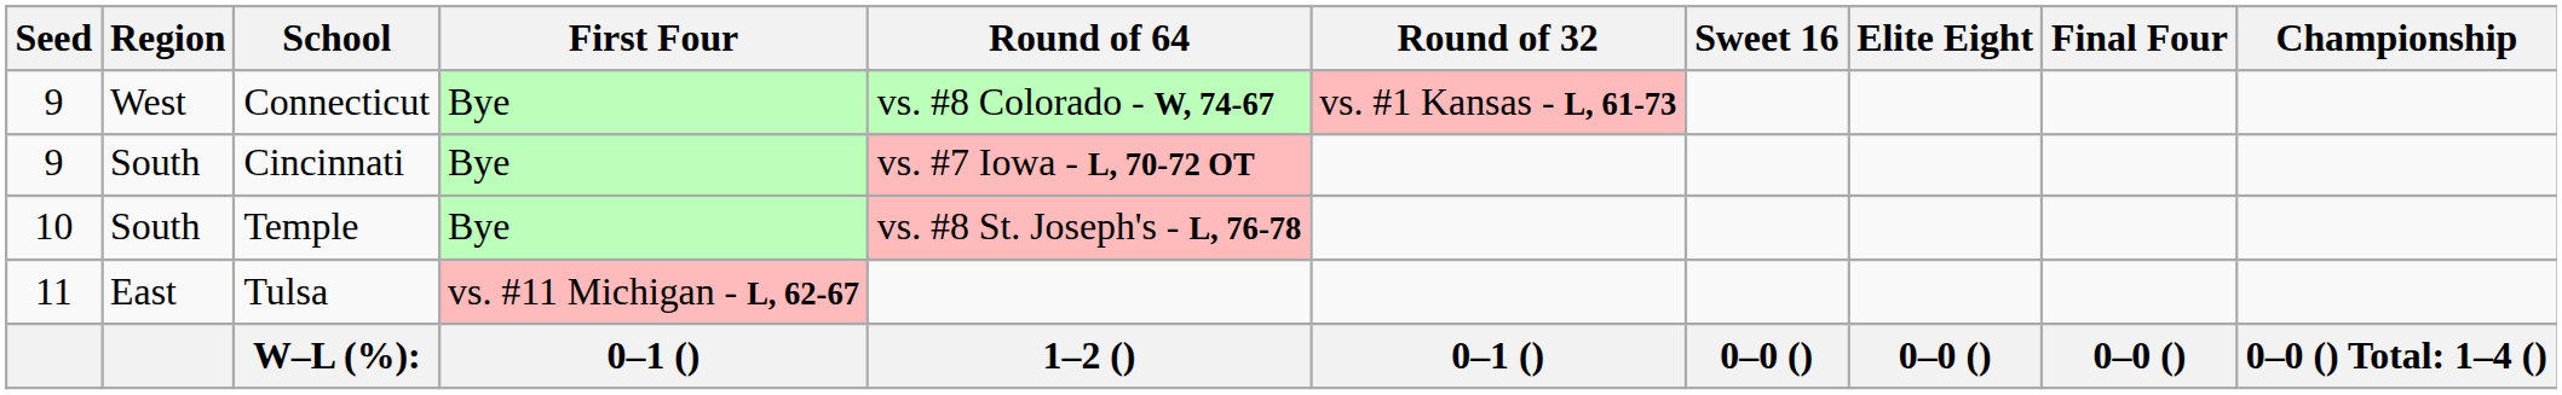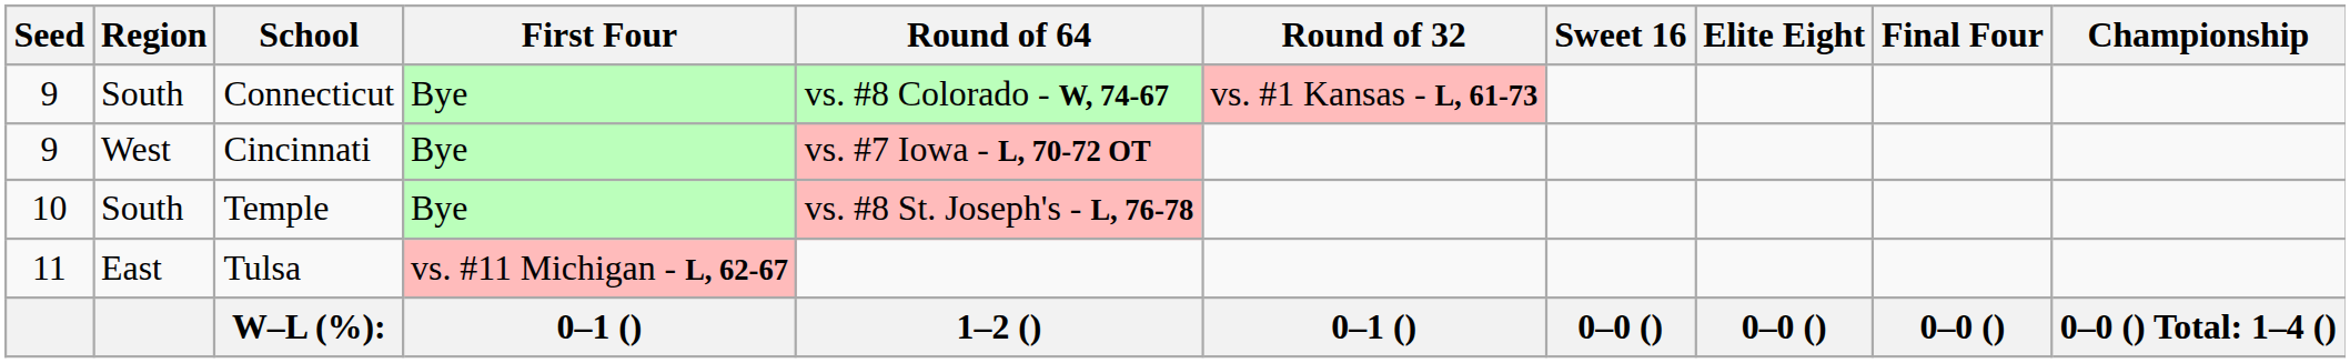Connecticut | Region: West -> South
Cincinnati | Region: South -> West
